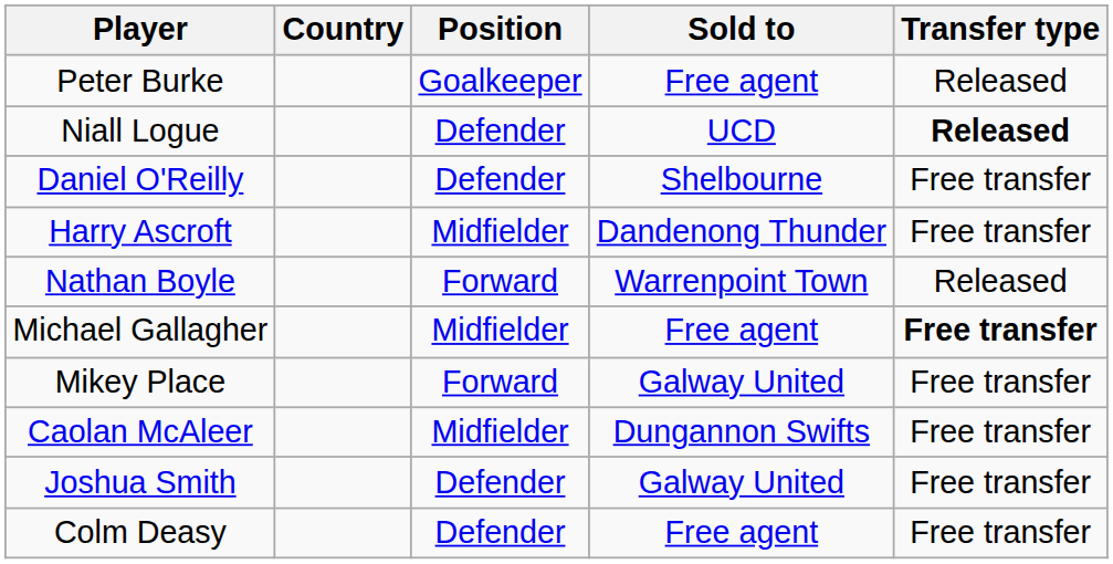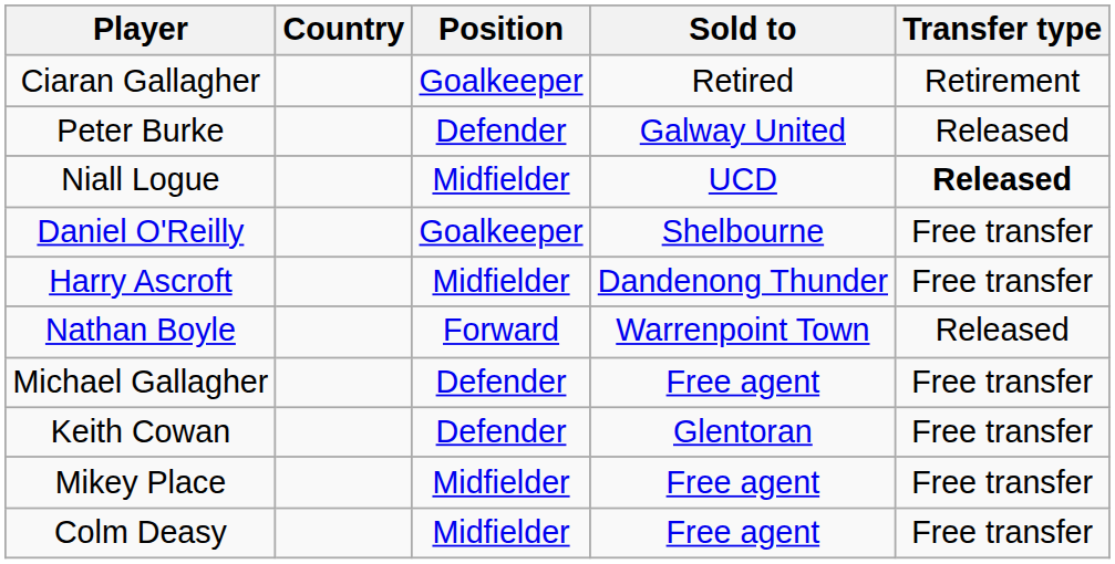+ row: Ciaran Gallagher | Goalkeeper | Retired | Retirement
Peter Burke | Position: Goalkeeper -> Defender
Peter Burke | Sold to: Free agent -> Galway United
Niall Logue | Position: Defender -> Midfielder
Daniel O'Reilly | Position: Defender -> Goalkeeper
Michael Gallagher | Position: Midfielder -> Defender
Michael Gallagher | Transfer type: bold -> normal
+ row: Keith Cowan | Defender | Glentoran | Free transfer
Mikey Place | Position: Forward -> Midfielder
Mikey Place | Sold to: Galway United -> Free agent
- row: Caolan McAleer | Midfielder | Dungannon Swifts | Free transfer
- row: Joshua Smith | Defender | Galway United | Free transfer
Colm Deasy | Position: Defender -> Midfielder
